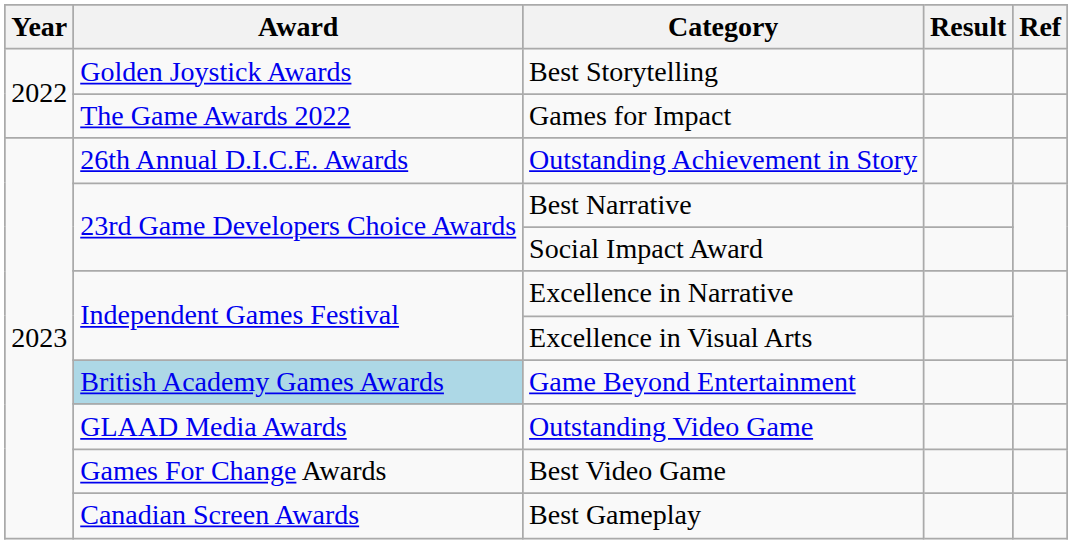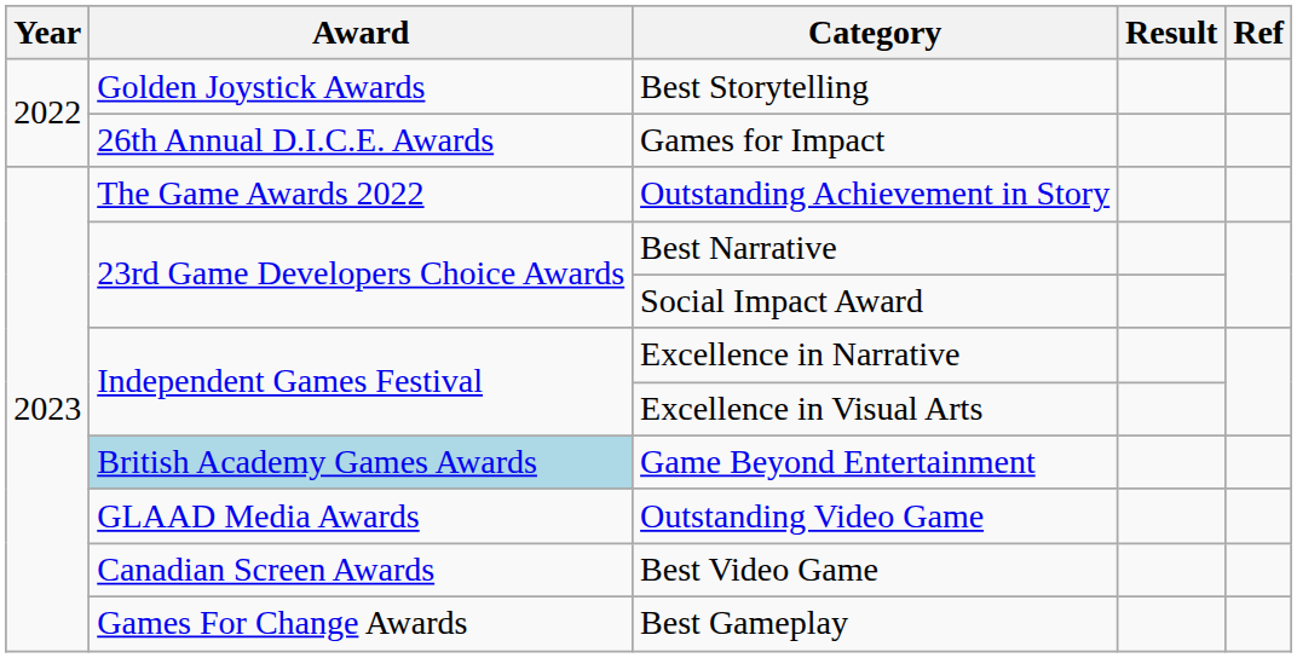Games for Impact | Award: The Game Awards 2022 -> 26th Annual D.I.C.E. Awards
Outstanding Achievement in Story | Award: 26th Annual D.I.C.E. Awards -> The Game Awards 2022
Best Video Game | Award: Games For Change Awards -> Canadian Screen Awards
Best Gameplay | Award: Canadian Screen Awards -> Games For Change Awards
